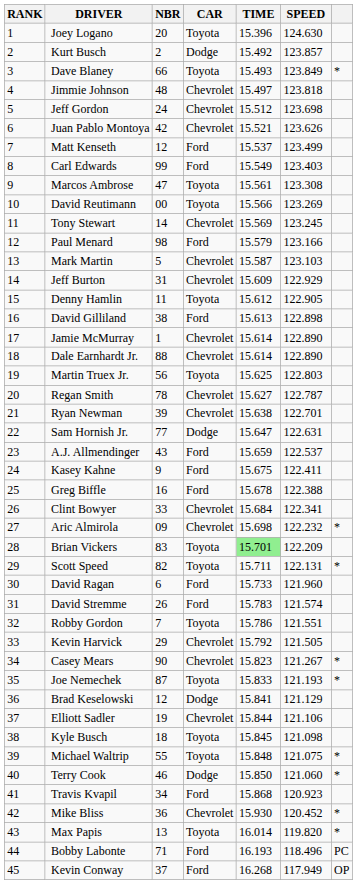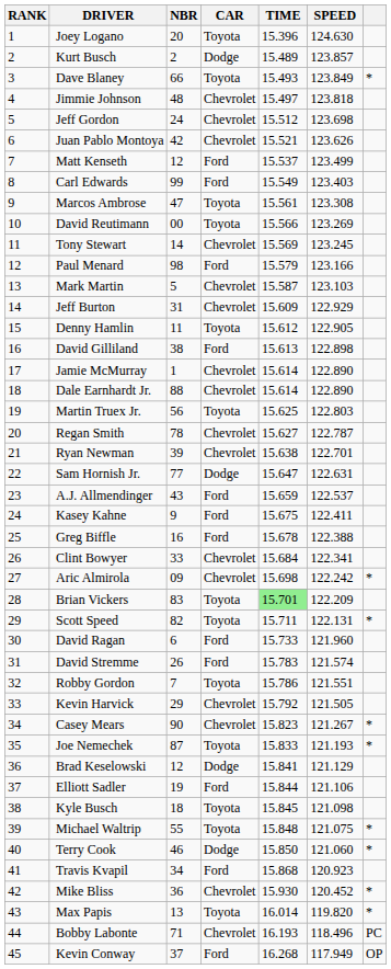Kurt Busch | TIME: 15.492 -> 15.489
Aric Almirola | SPEED: 122.232 -> 122.242
Elliott Sadler | CAR: Chevrolet -> Ford
Bobby Labonte | CAR: Ford -> Chevrolet
